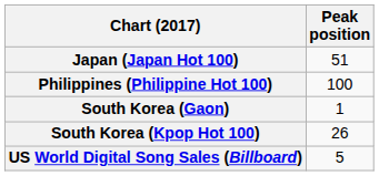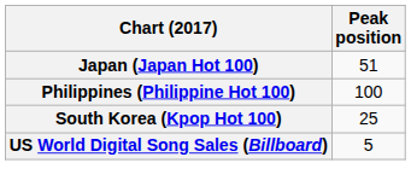- row: South Korea (Gaon) | 1
South Korea (Kpop Hot 100) | Peak position: 26 -> 25
